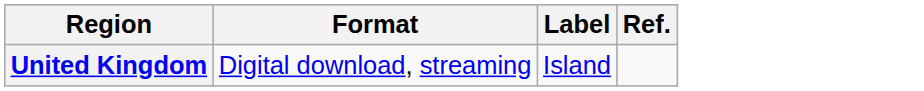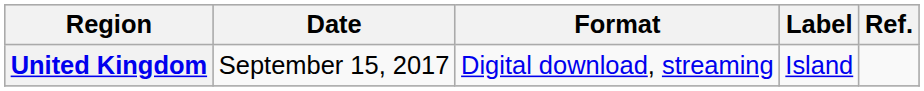+ column: Date | September 15, 2017
